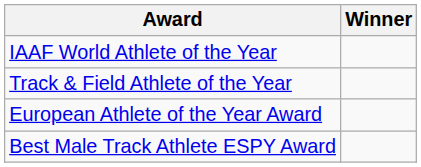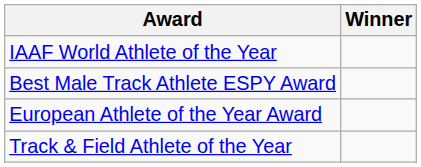rows swapped: Track & Field Athlete of the Year <-> Best Male Track Athlete ESPY Award
